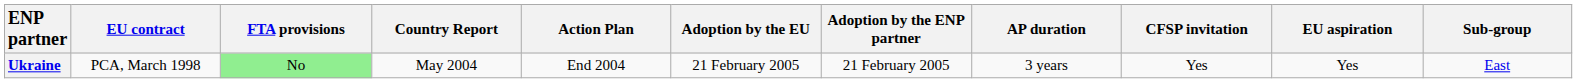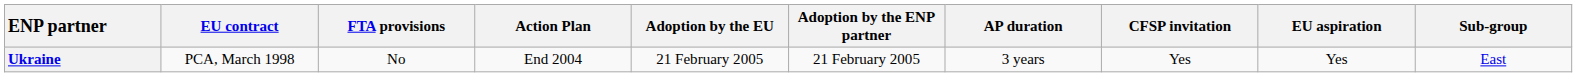- column: Country Report | May 2004
Ukraine | FTA provisions: lightgreen background -> no background
